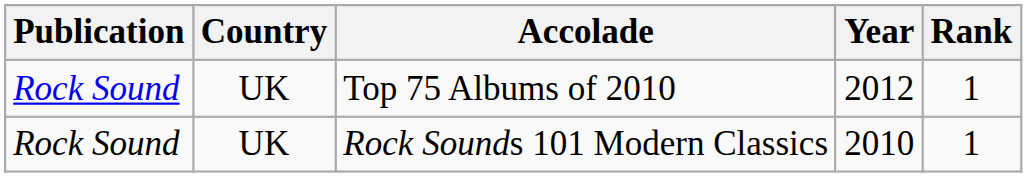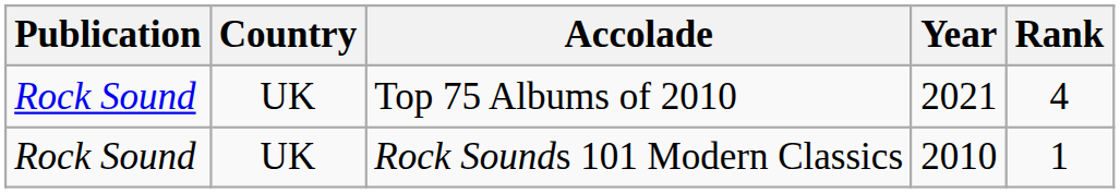Top 75 Albums of 2010 | Year: 2012 -> 2021
Top 75 Albums of 2010 | Rank: 1 -> 4
